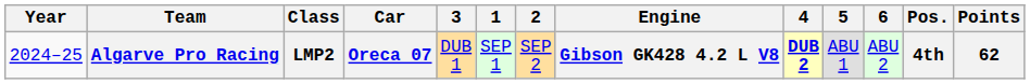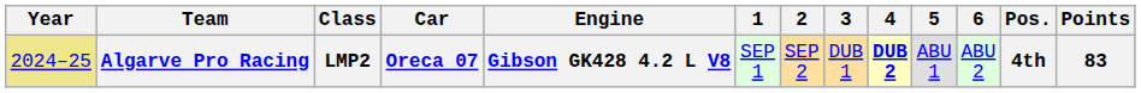columns swapped: Engine <-> 3
Algarve Pro Racing | Year: no background -> khaki background
Algarve Pro Racing | Points: 62 -> 83
